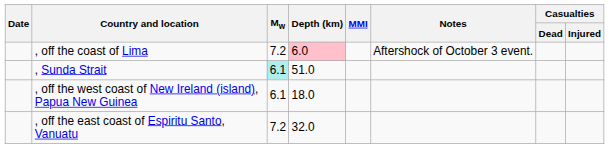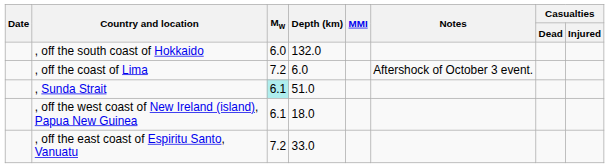+ row: , off the south coast of Hokkaido | 6.0 | 132.0
, off the coast of Lima | Depth (km): pink background -> no background
, off the east coast of Espiritu Santo, Vanuatu | Depth (km): 32.0 -> 33.0
